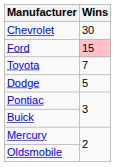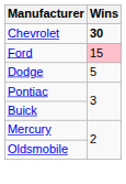Chevrolet | Wins: normal -> bold
- row: Toyota | 7
